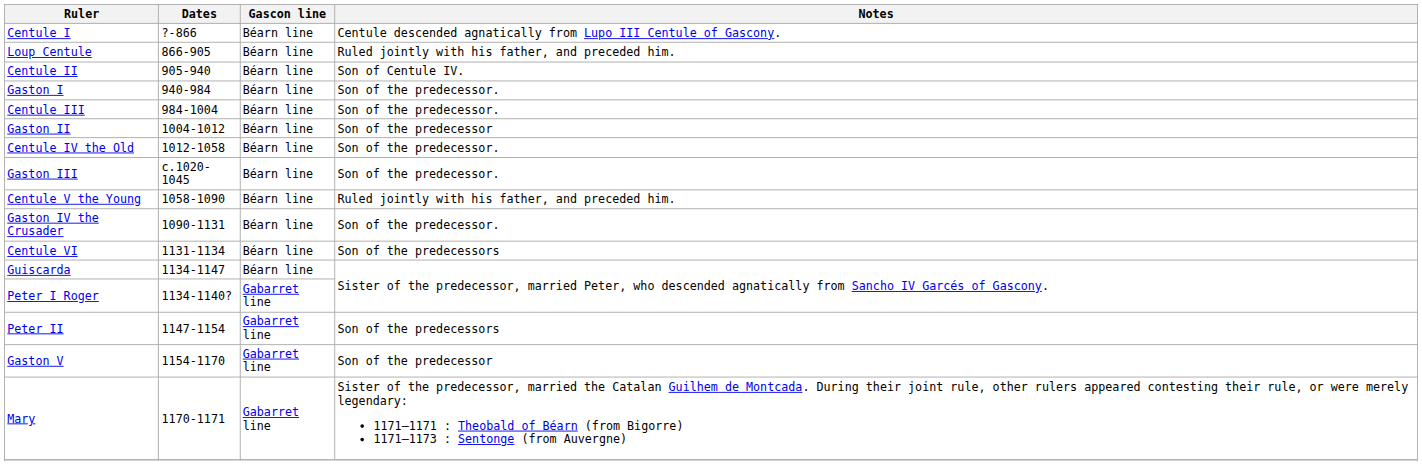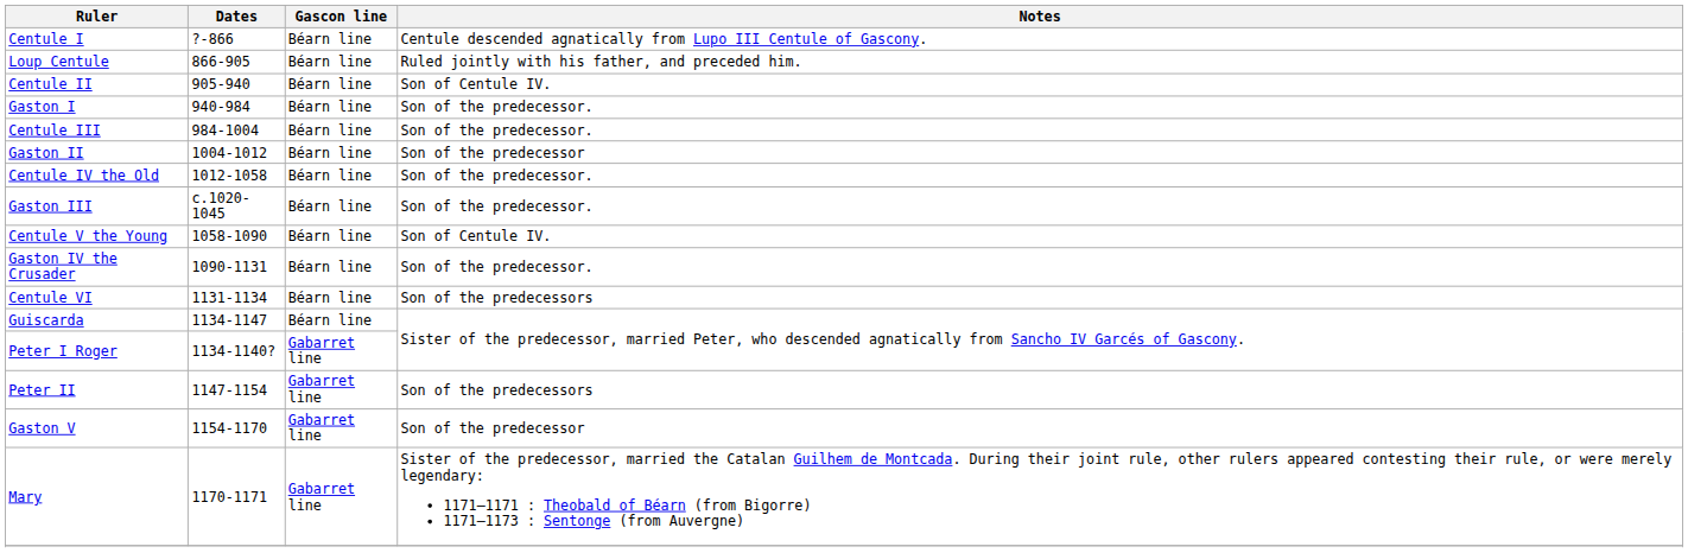Centule V the Young | Notes: Ruled jointly with his father, and preceded him. -> Son of Centule IV.
